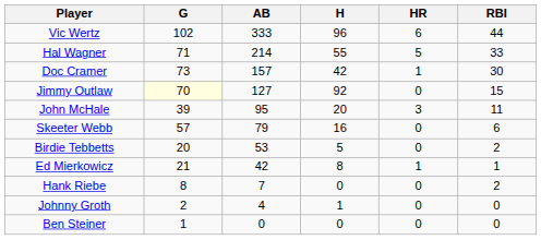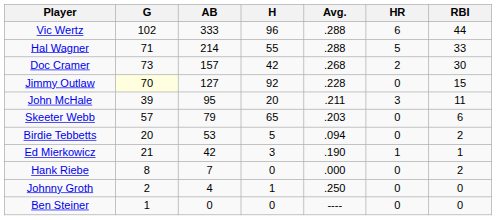+ column: Avg. | .288 | .288 | .268 | .228 | .211 | .203 | .094 | .190 | .000 | .250 | ----
Doc Cramer | HR: 1 -> 2
Skeeter Webb | H: 16 -> 65
Ed Mierkowicz | H: 8 -> 3
